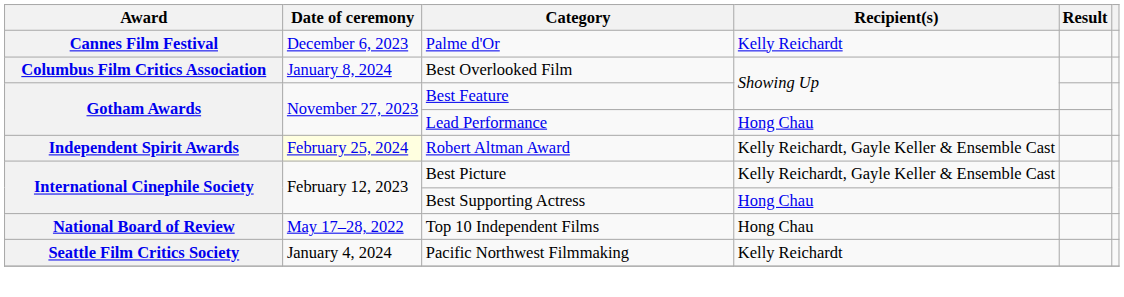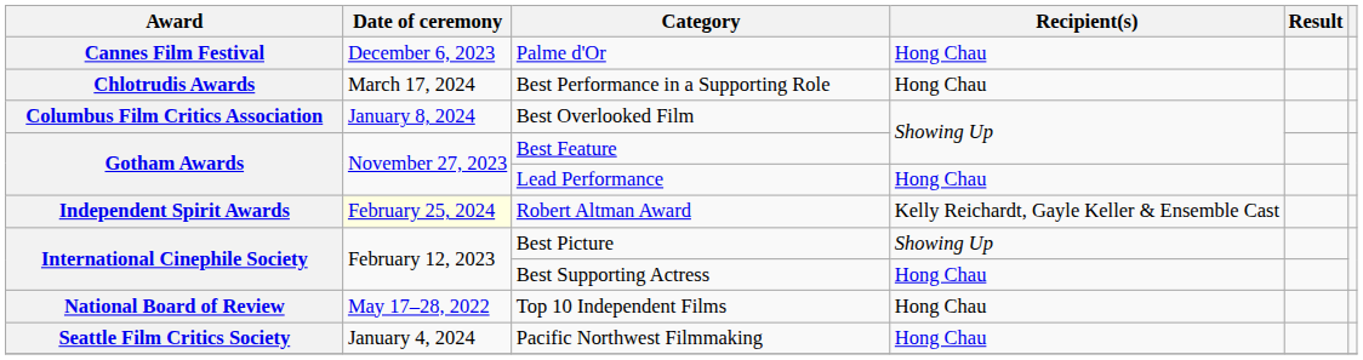Palme d'Or | Recipient(s): Kelly Reichardt -> Hong Chau
+ row: Chlotrudis Awards | March 17, 2024 | Best Performance in a Supporting Role | Hong Chau
Best Picture | Recipient(s): Kelly Reichardt, Gayle Keller & Ensemble Cast -> Showing Up
Pacific Northwest Filmmaking | Recipient(s): Kelly Reichardt -> Hong Chau
